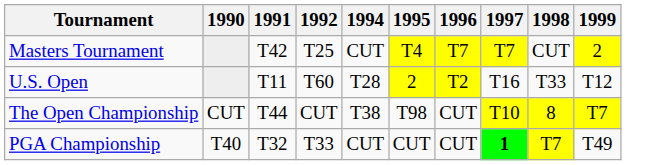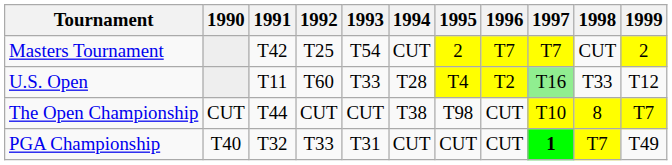+ column: 1993 | T54 | T33 | CUT | T31
Masters Tournament | 1995: T4 -> 2
U.S. Open | 1995: 2 -> T4
U.S. Open | 1997: no background -> lightgreen background
